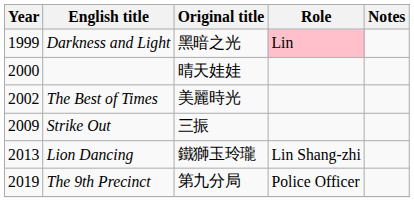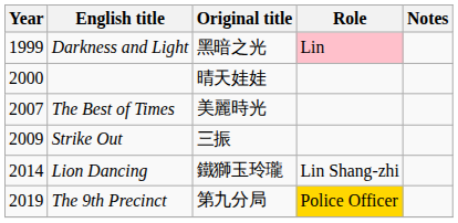The Best of Times | Year: 2002 -> 2007
Lion Dancing | Year: 2013 -> 2014
The 9th Precinct | Role: no background -> gold background
